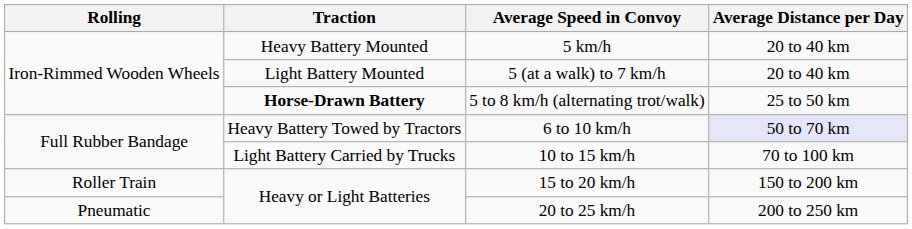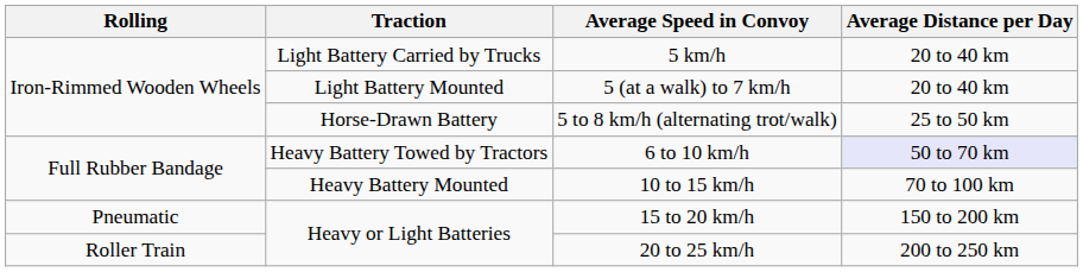5 km/h | Traction: Heavy Battery Mounted -> Light Battery Carried by Trucks
5 to 8 km/h (alternating trot/walk) | Traction: bold -> normal
10 to 15 km/h | Traction: Light Battery Carried by Trucks -> Heavy Battery Mounted
15 to 20 km/h | Rolling: Roller Train -> Pneumatic
20 to 25 km/h | Rolling: Pneumatic -> Roller Train
